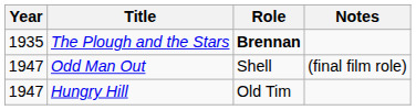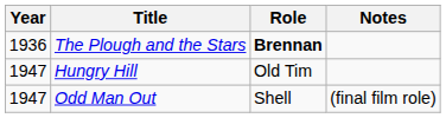The Plough and the Stars | Year: 1935 -> 1936
rows swapped: Hungry Hill <-> Odd Man Out
